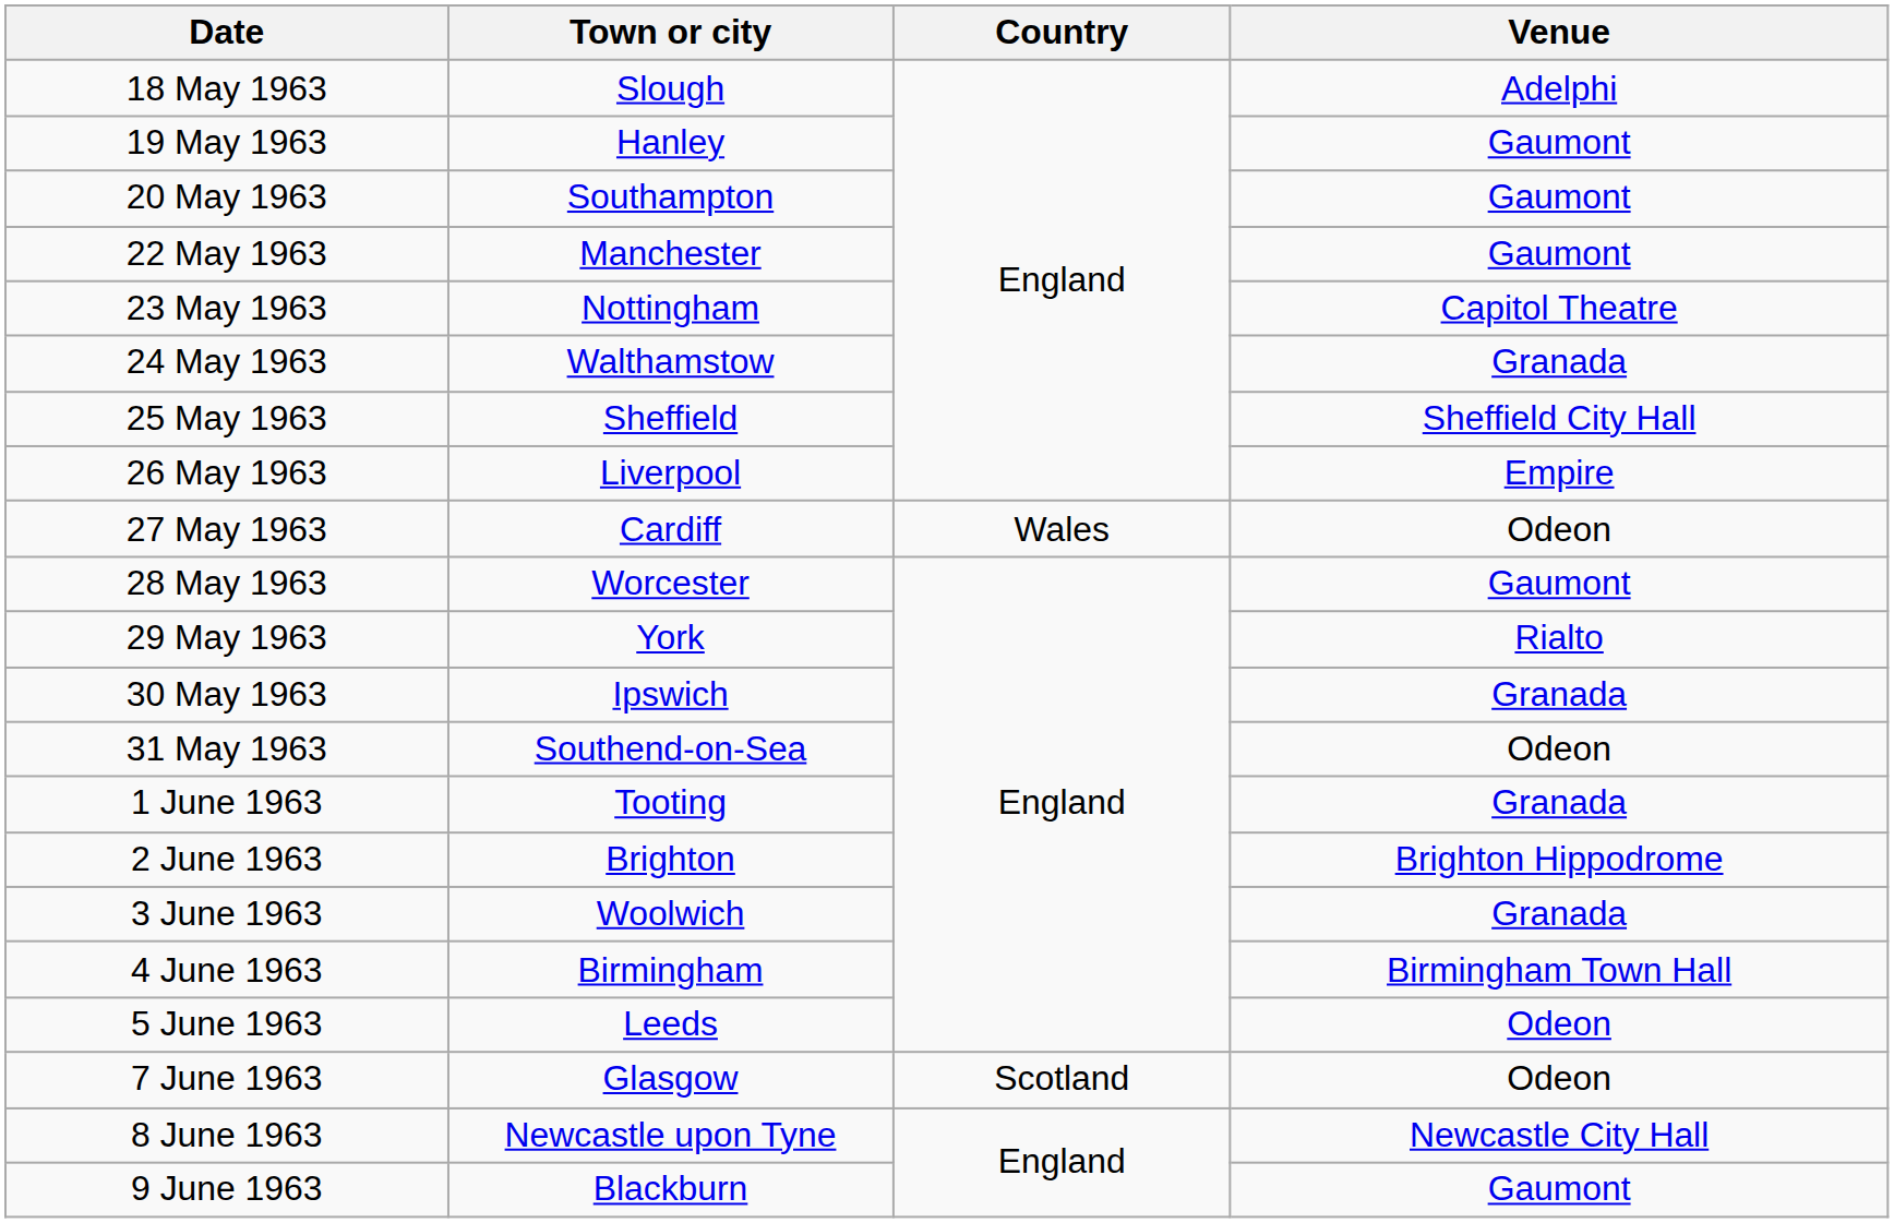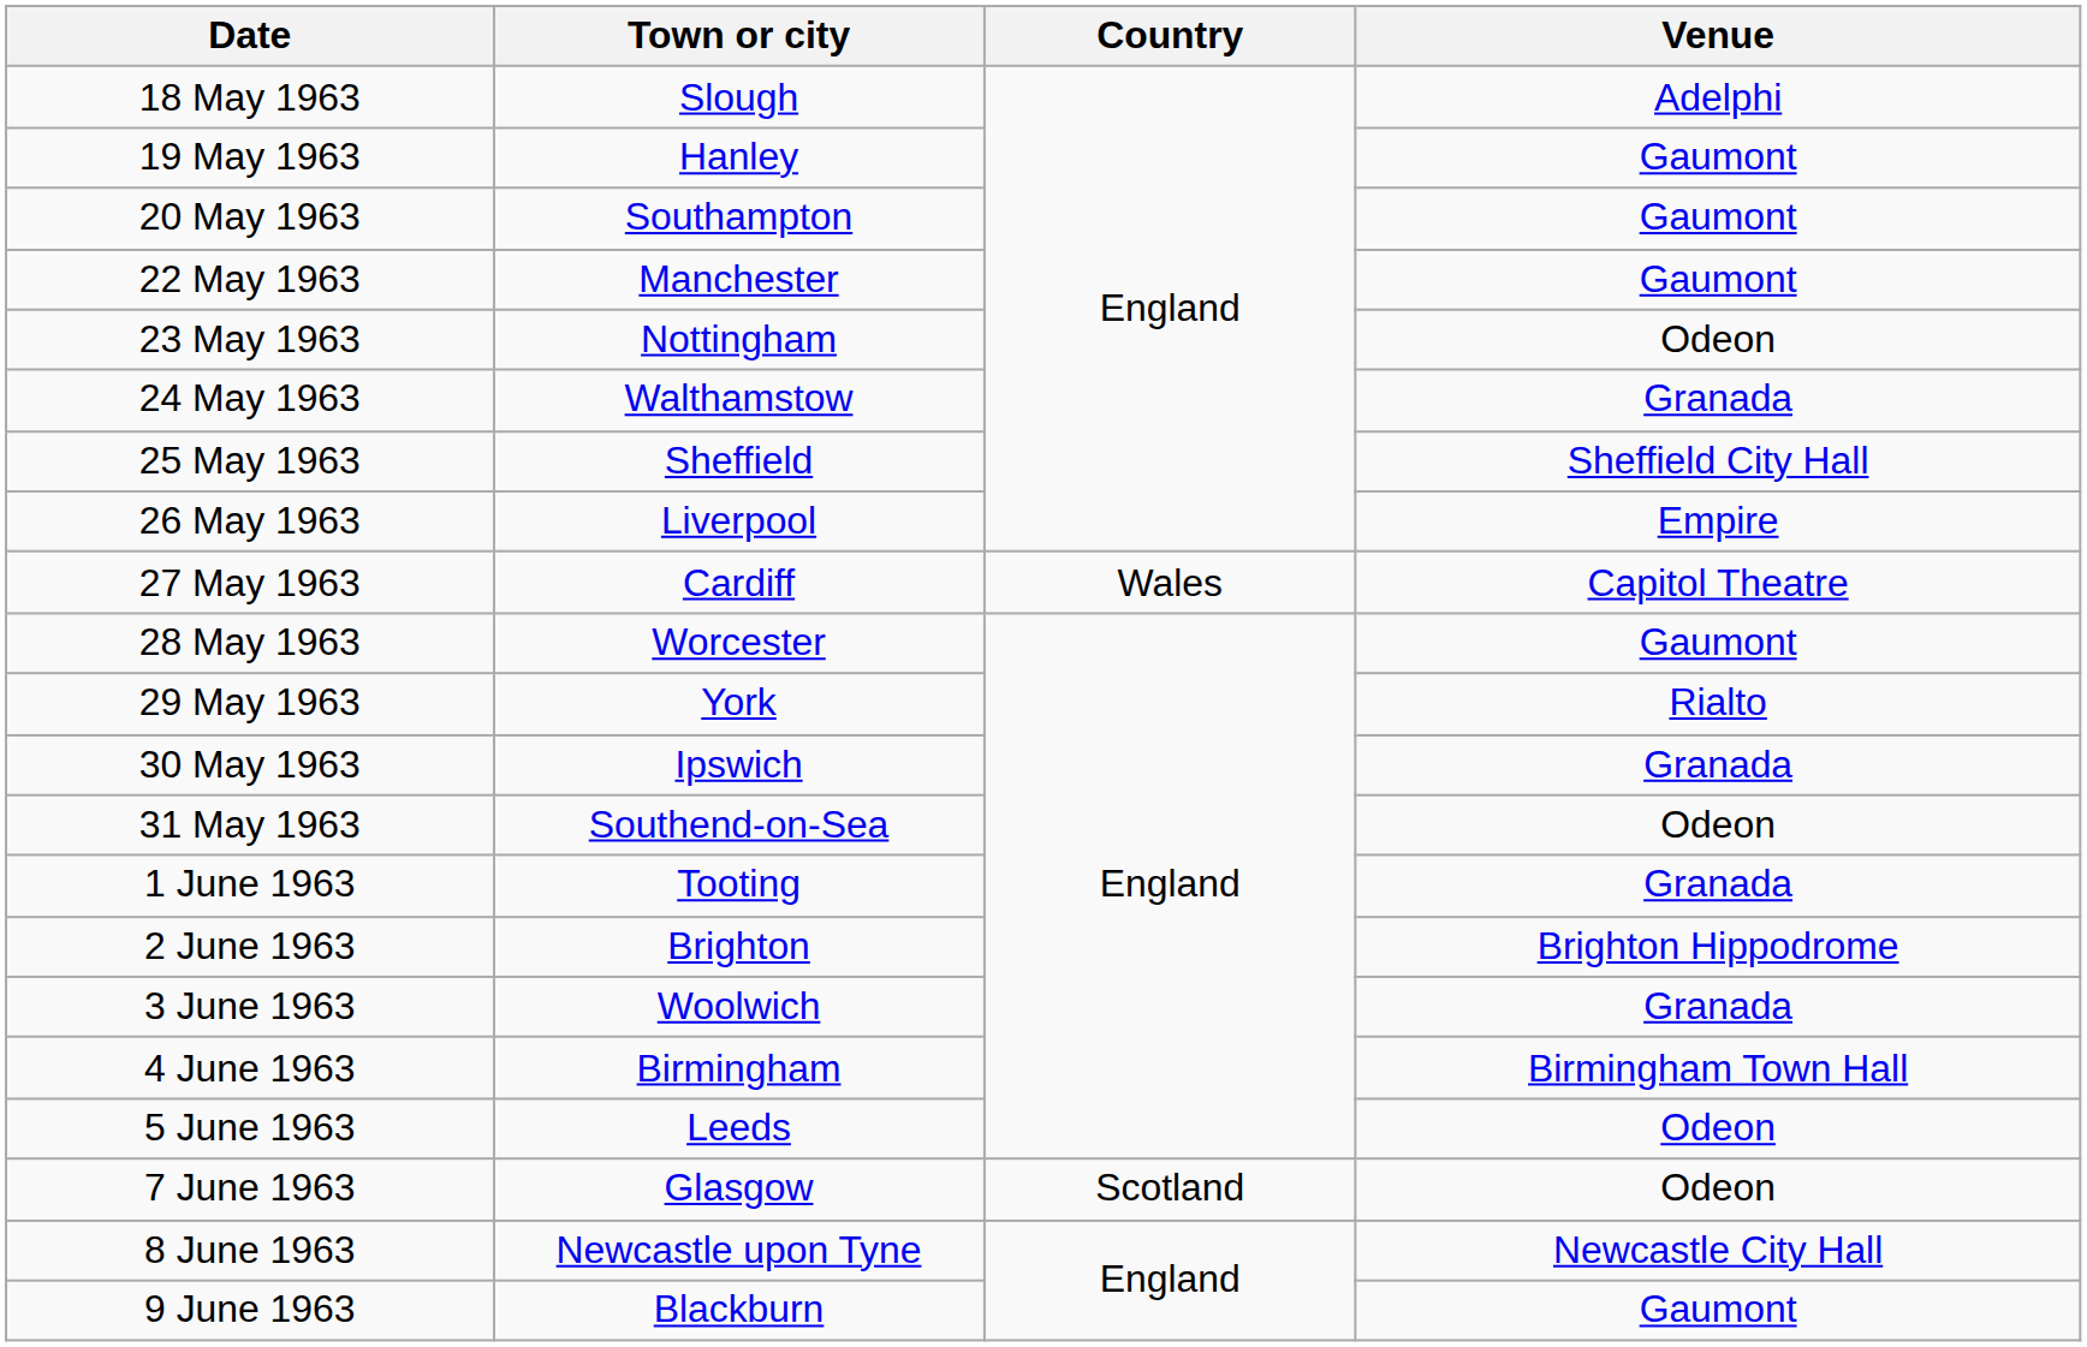23 May 1963 | Venue: Capitol Theatre -> Odeon
27 May 1963 | Venue: Odeon -> Capitol Theatre
